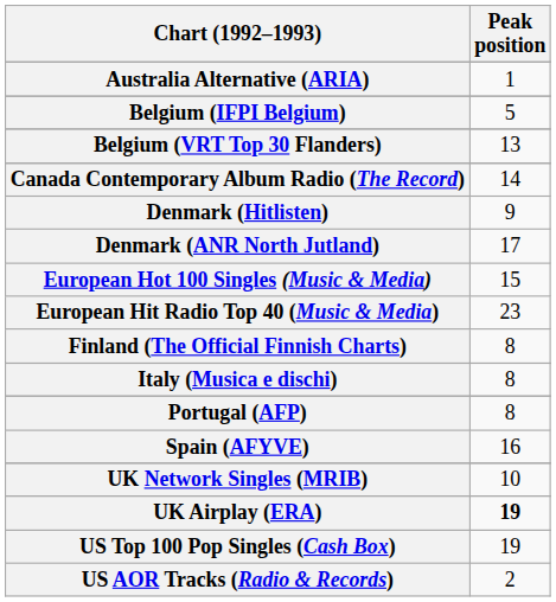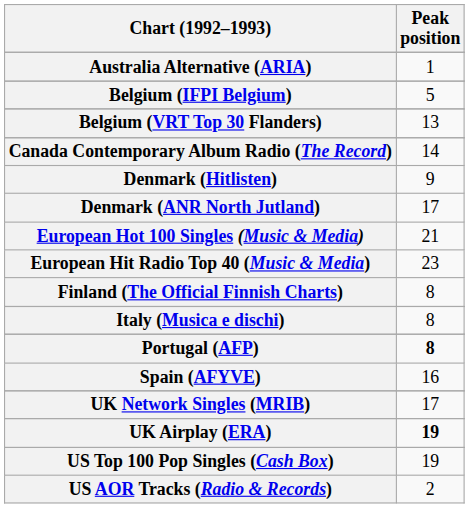European Hot 100 Singles (Music & Media) | Peak position: 15 -> 21
Portugal (AFP) | Peak position: normal -> bold
UK Network Singles (MRIB) | Peak position: 10 -> 17
